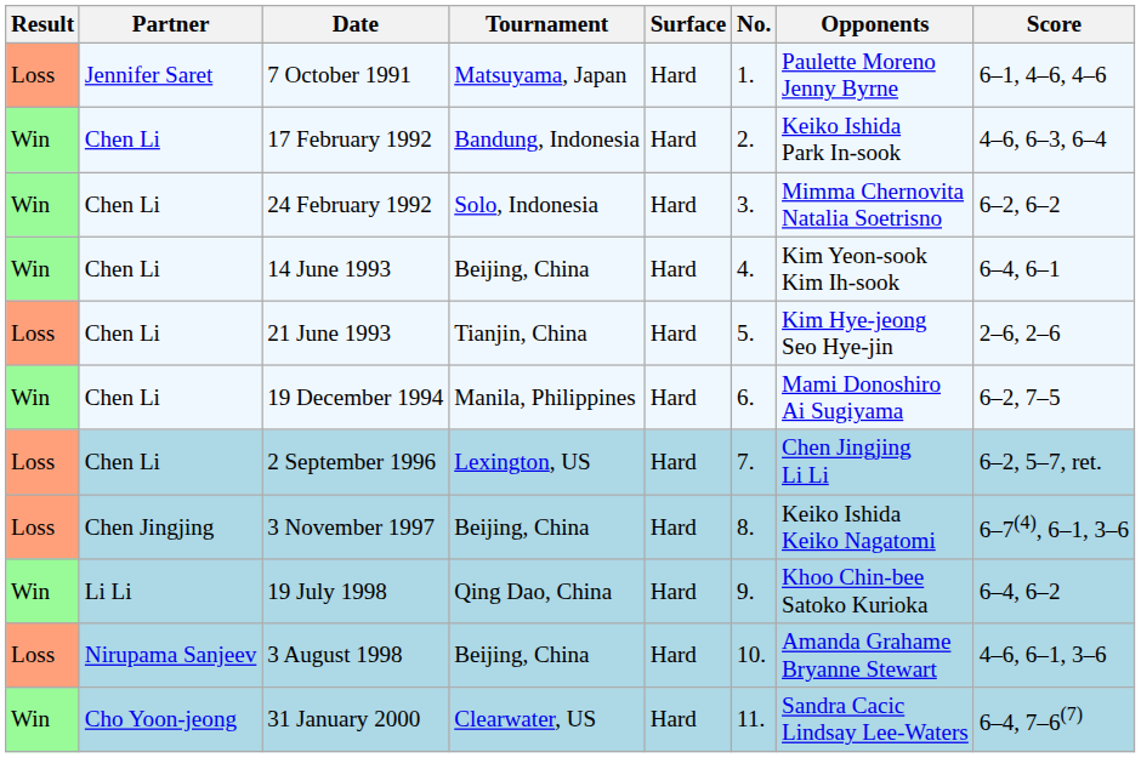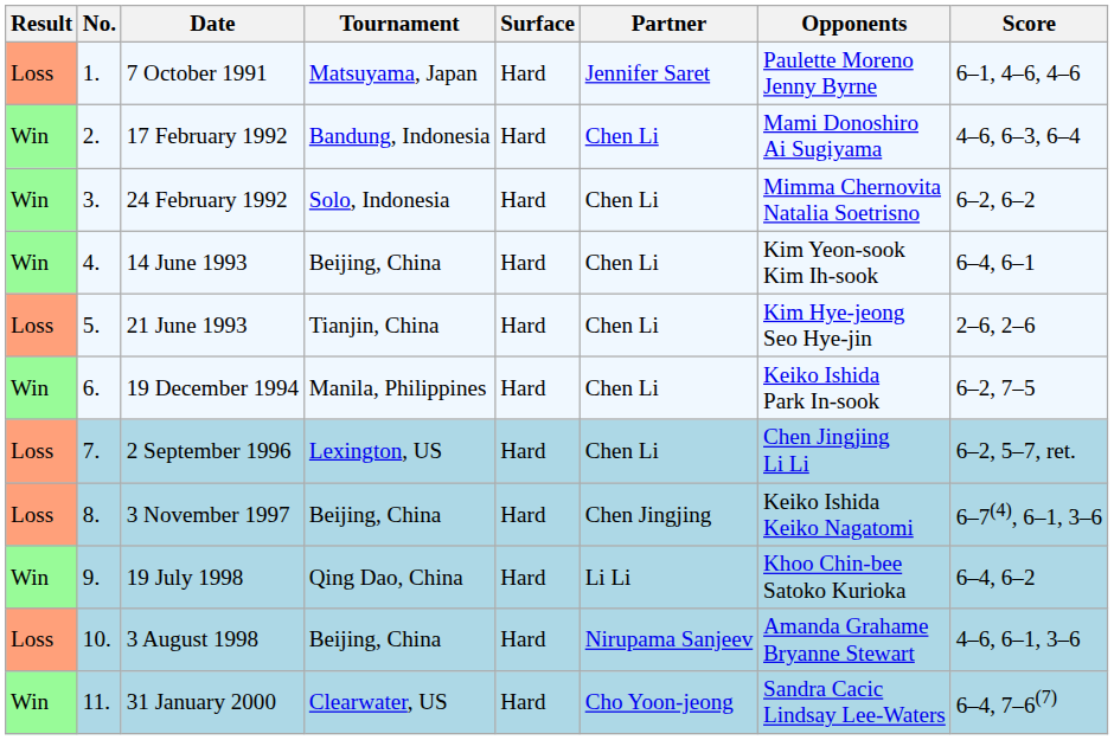columns swapped: No. <-> Partner
17 February 1992 | Opponents: Keiko Ishida Park In-sook -> Mami Donoshiro Ai Sugiyama
19 December 1994 | Opponents: Mami Donoshiro Ai Sugiyama -> Keiko Ishida Park In-sook
